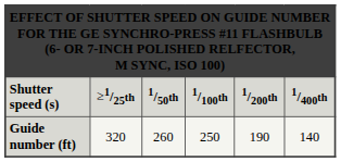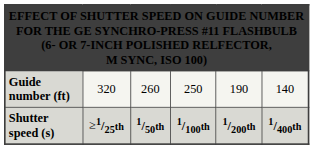rows swapped: Shutter speed (s) <-> Guide number (ft)
